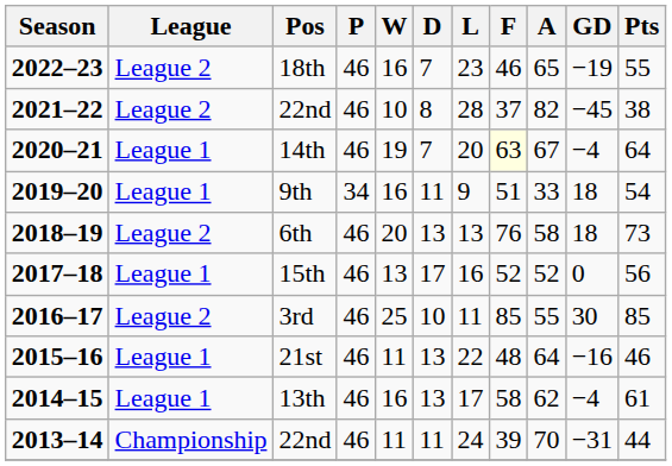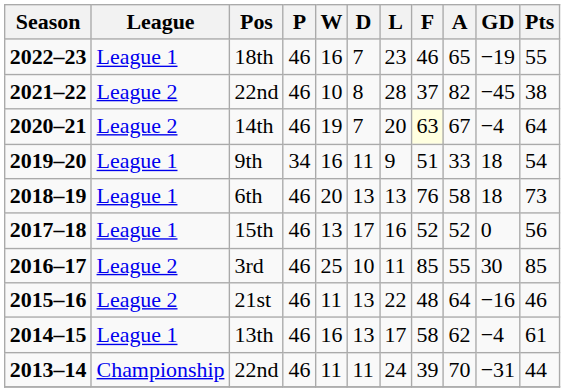18th | League: League 2 -> League 1
14th | League: League 1 -> League 2
6th | League: League 2 -> League 1
21st | League: League 1 -> League 2
